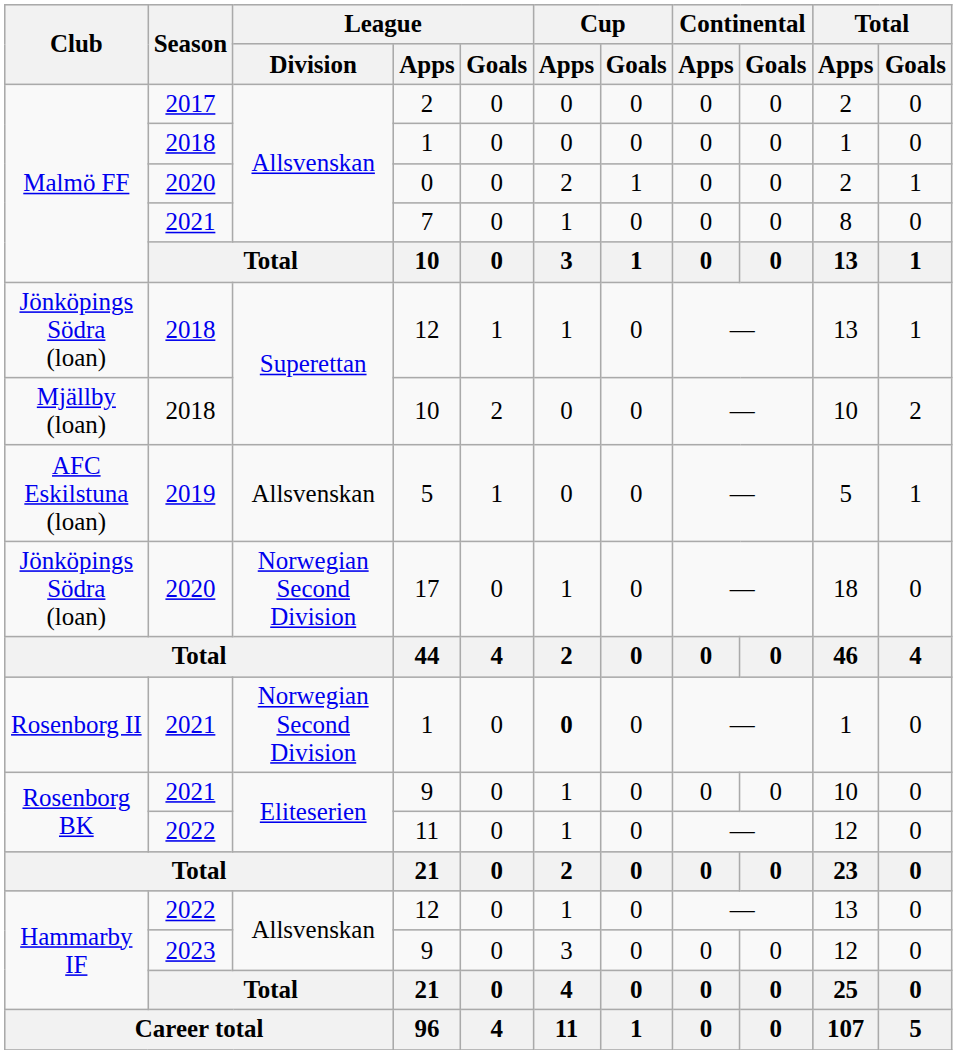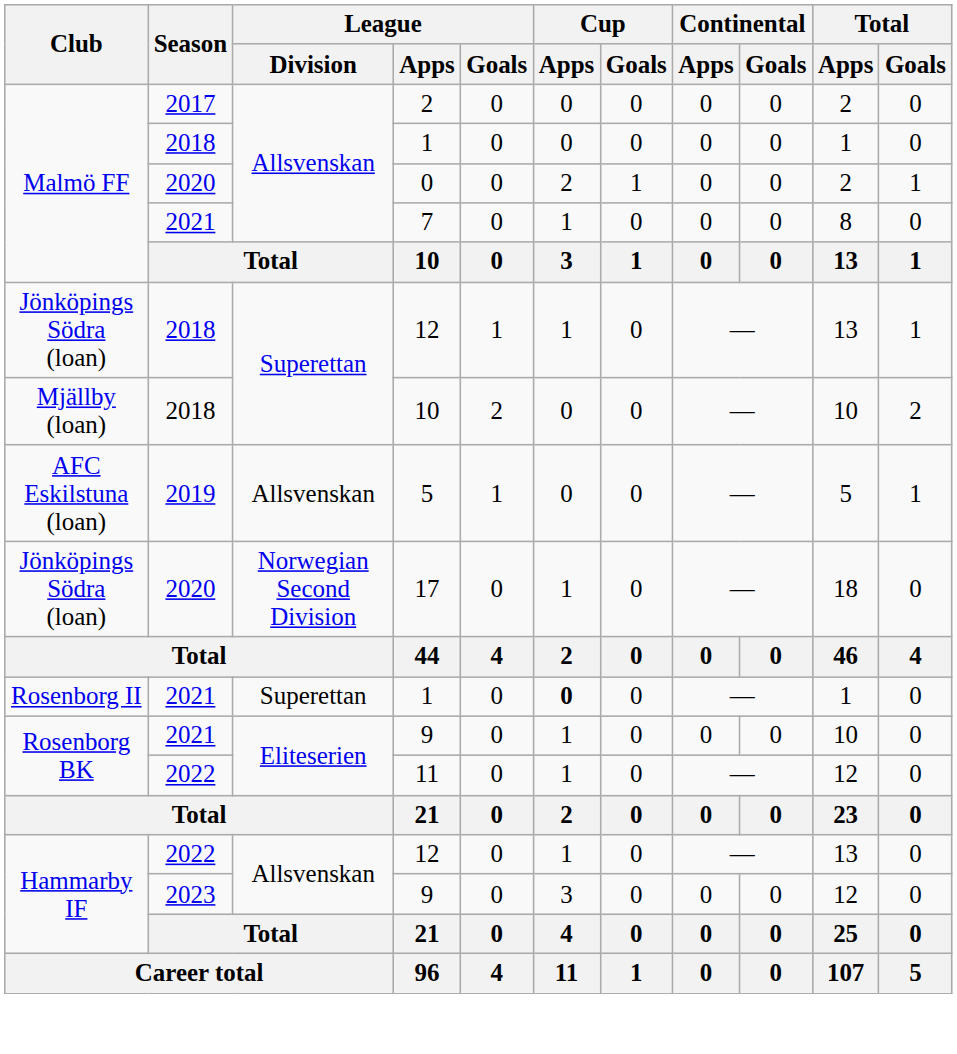Rosenborg II / 1 | League / Division: Norwegian Second Division -> Superettan
